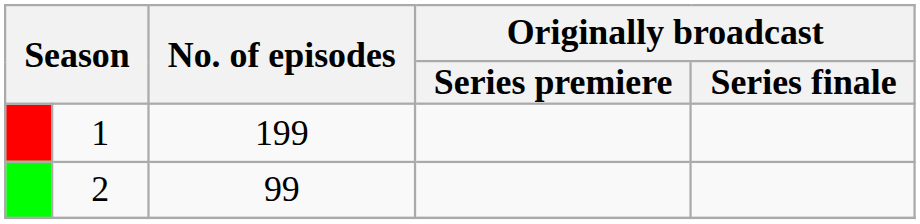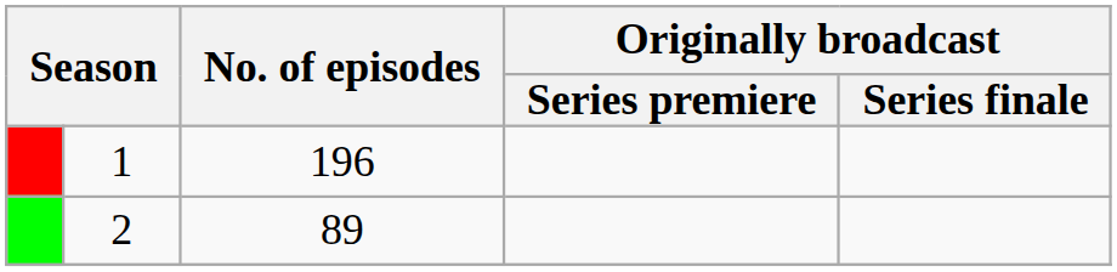1 | No. of episodes: 199 -> 196
2 | No. of episodes: 99 -> 89
